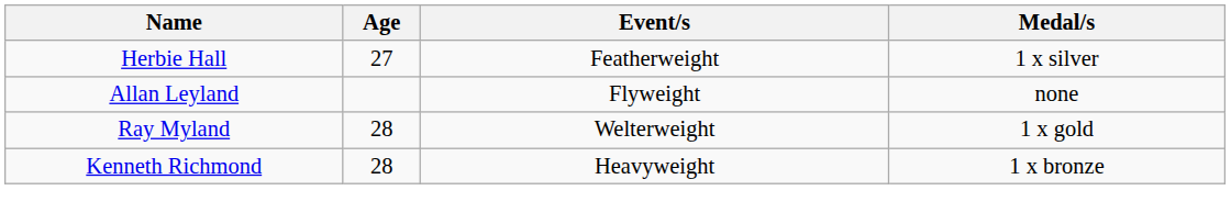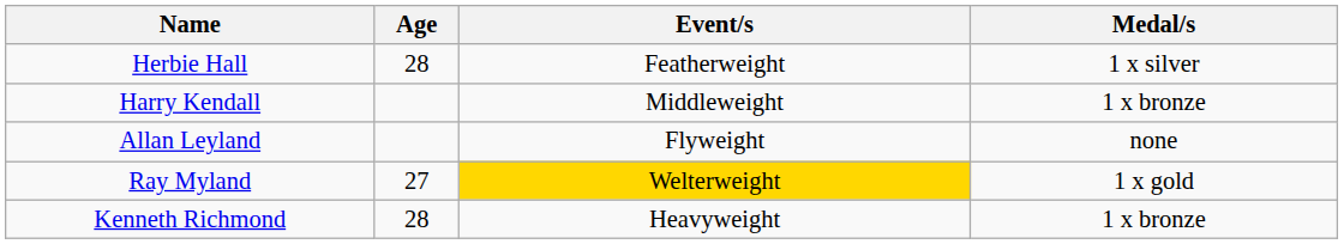Herbie Hall | Age: 27 -> 28
+ row: Harry Kendall | Middleweight | 1 x bronze
Ray Myland | Age: 28 -> 27
Ray Myland | Event/s: no background -> gold background
